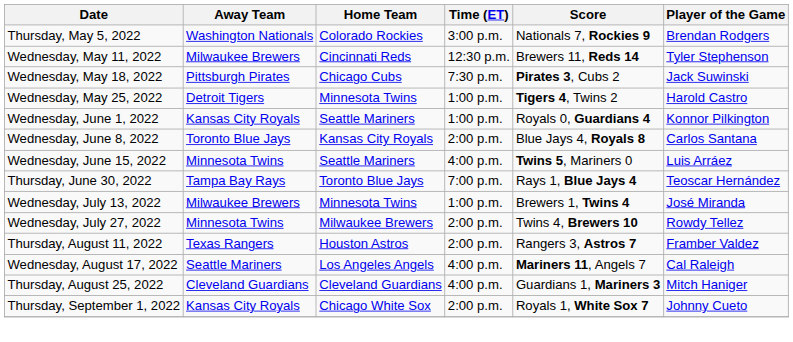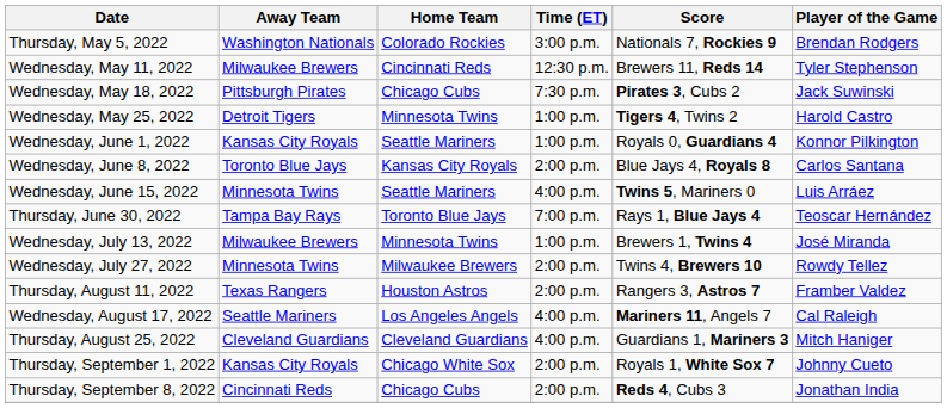+ row: Thursday, September 8, 2022 | Cincinnati Reds | Chicago Cubs | 2:00 p.m. | Reds 4, Cubs 3 | Jonathan India
